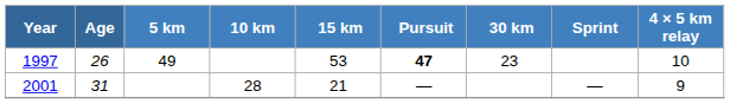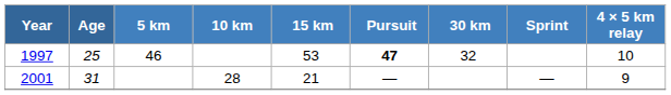1997 | Age: 26 -> 25
1997 | 5 km: 49 -> 46
1997 | 30 km: 23 -> 32
